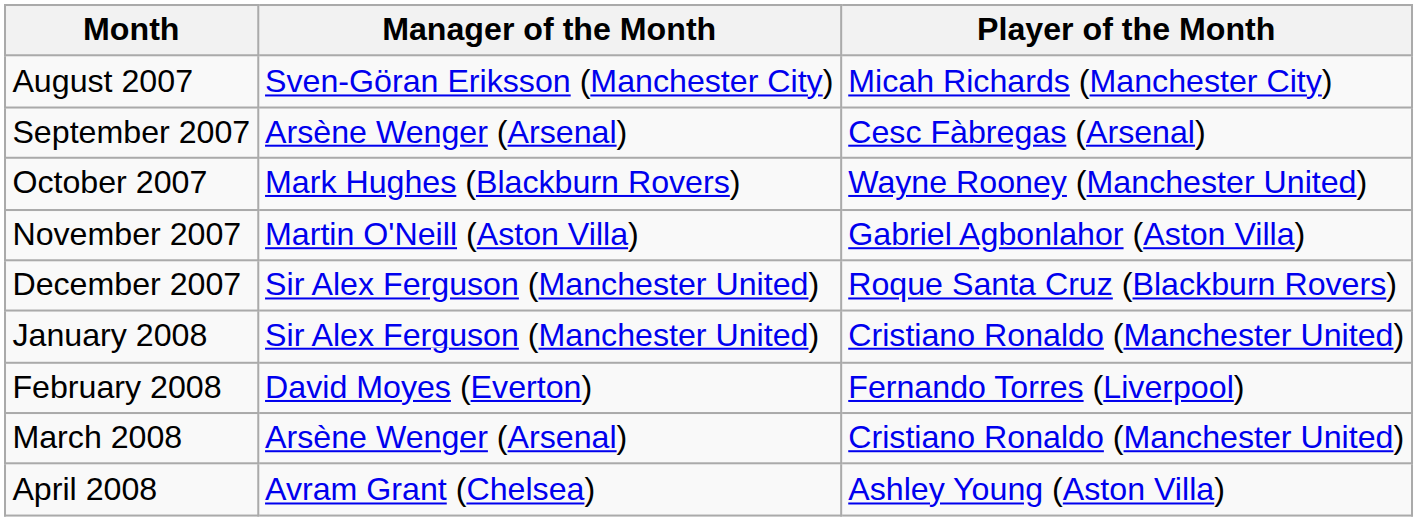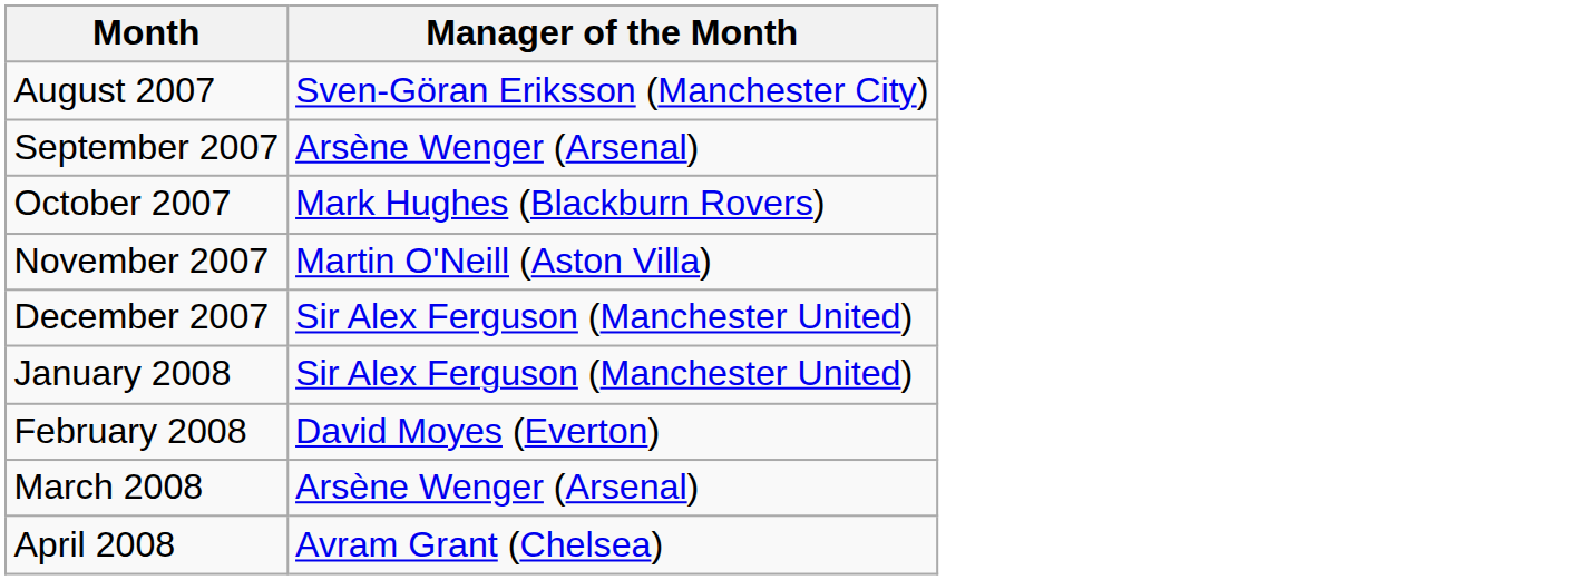- column: Player of the Month | Micah Richards (Manchester City) | Cesc Fàbregas (Arsenal) | Wayne Rooney (Manchester United) | Gabriel Agbonlahor (Aston Villa) | Roque Santa Cruz (Blackburn Rovers) | Cristiano Ronaldo (Manchester United) | Fernando Torres (Liverpool) | Cristiano Ronaldo (Manchester United) | Ashley Young (Aston Villa)
